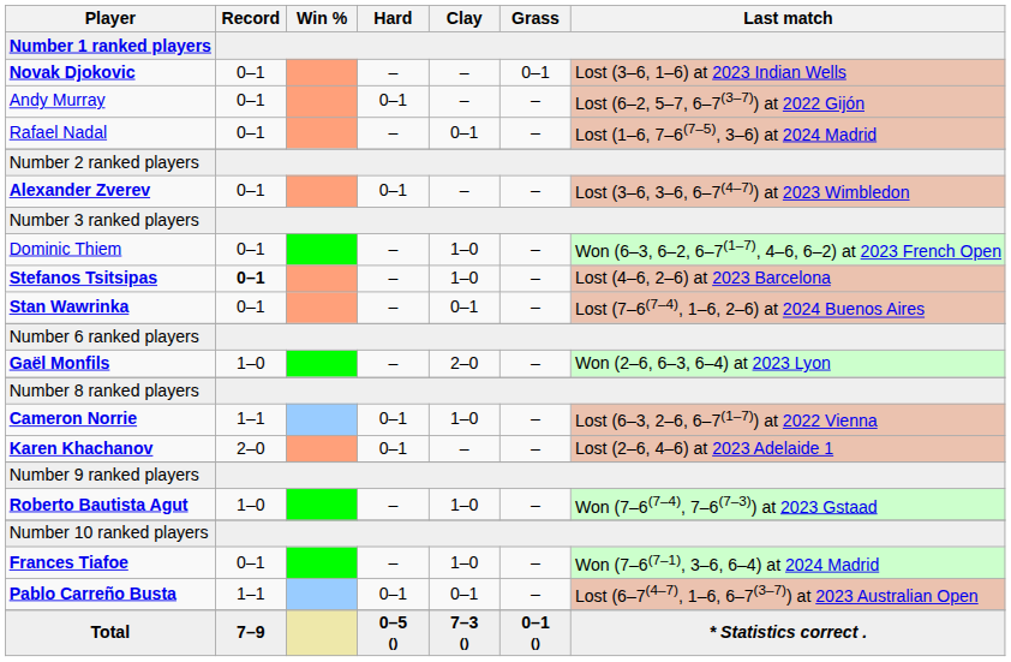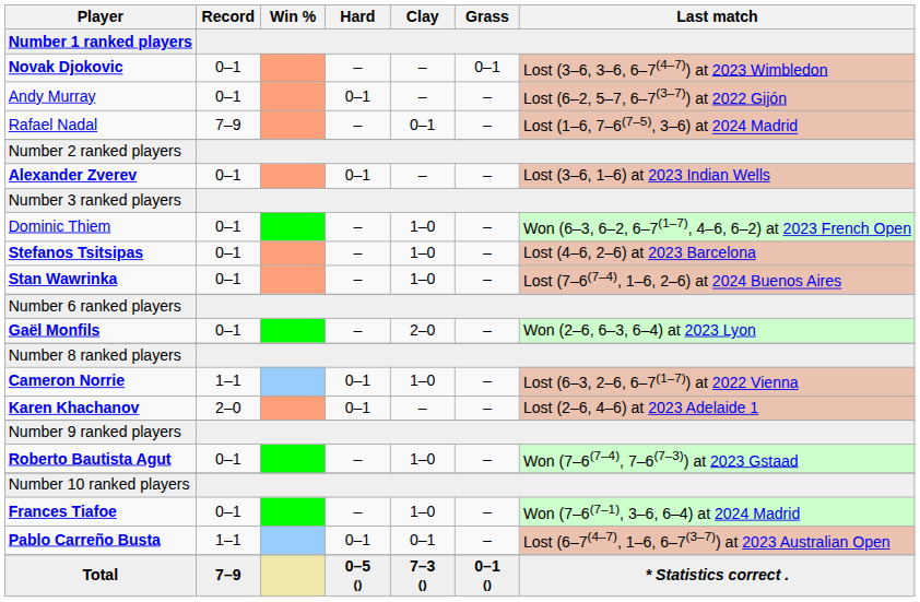Novak Djokovic | Last match: Lost (3–6, 1–6) at 2023 Indian Wells -> Lost (3–6, 3–6, 6–7(4–7)) at 2023 Wimbledon
Rafael Nadal | Record: 0–1 -> 7–9
Alexander Zverev | Last match: Lost (3–6, 3–6, 6–7(4–7)) at 2023 Wimbledon -> Lost (3–6, 1–6) at 2023 Indian Wells
Stefanos Tsitsipas | Record: bold -> normal
Stan Wawrinka | Clay: 0–1 -> 1–0
Gaël Monfils | Record: 1–0 -> 0–1
Roberto Bautista Agut | Record: 1–0 -> 0–1
